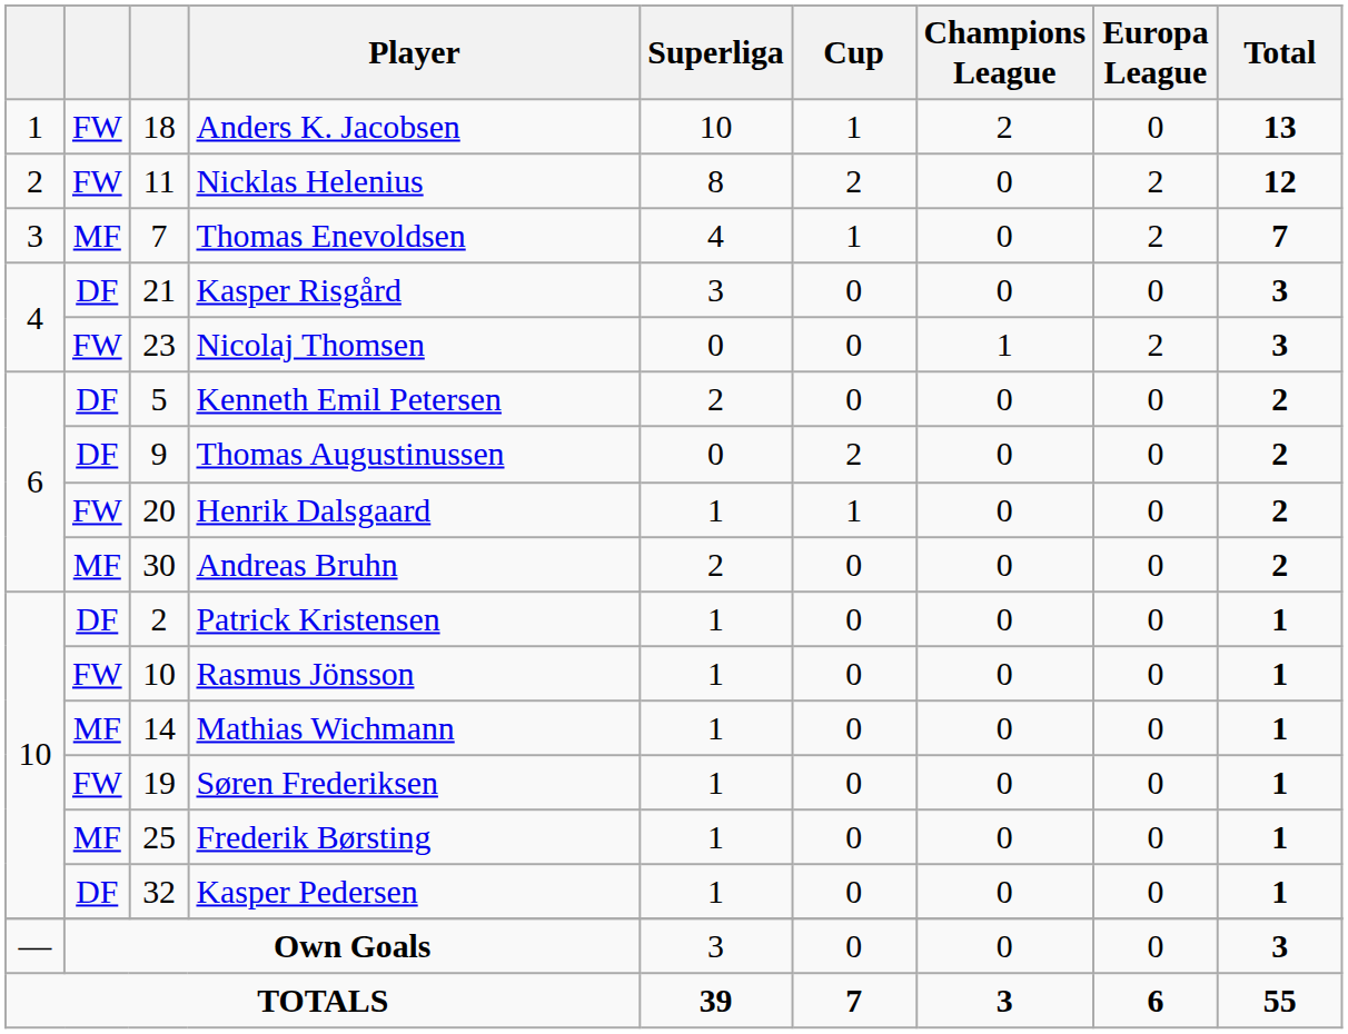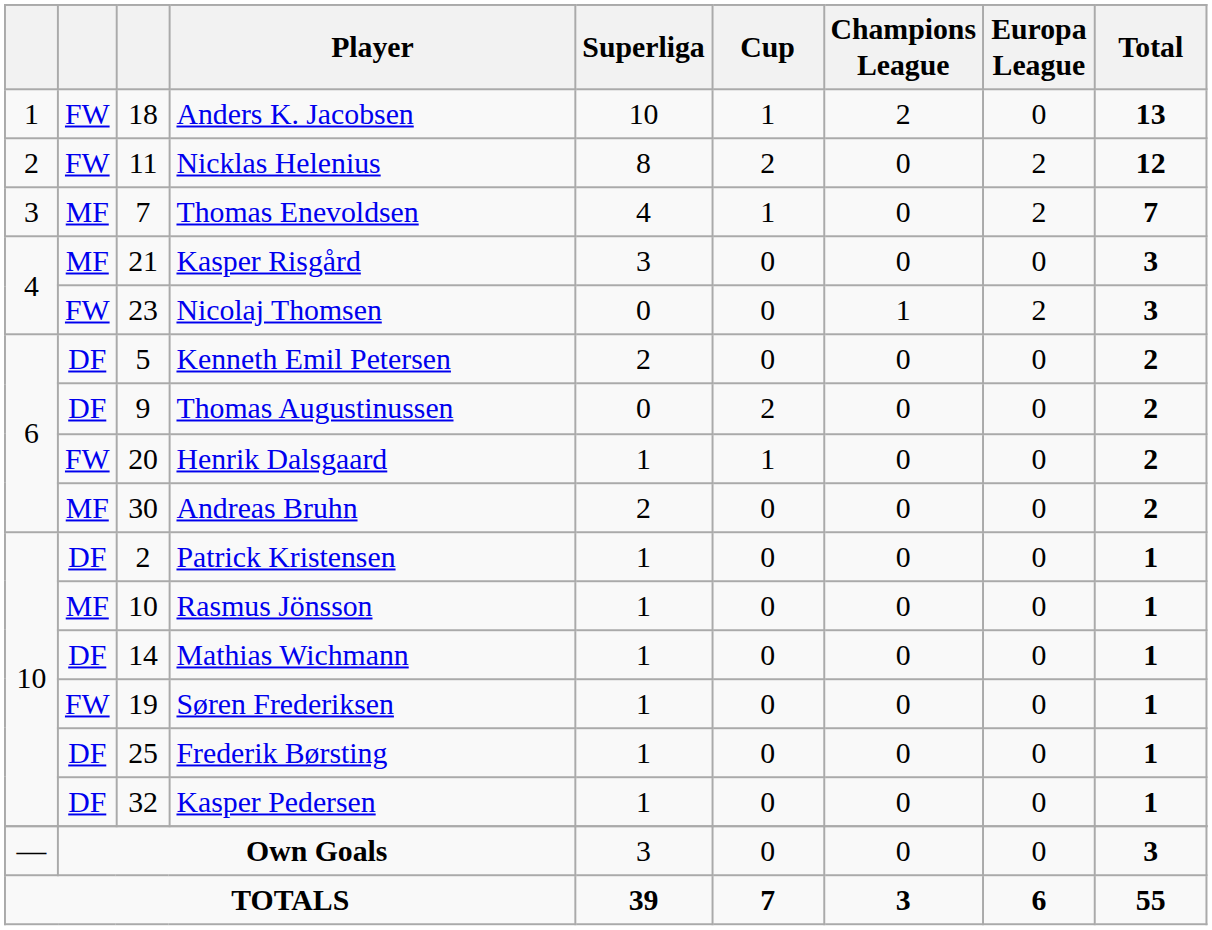Kasper Risgård | column 2: DF -> MF
Rasmus Jönsson | column 2: FW -> MF
Mathias Wichmann | column 2: MF -> DF
Frederik Børsting | column 2: MF -> DF
